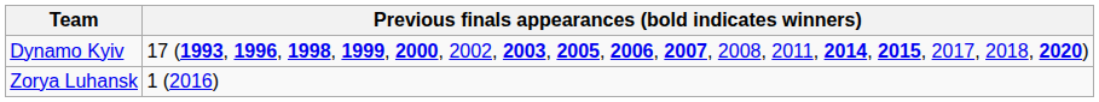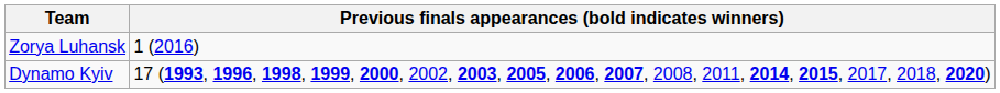rows swapped: Dynamo Kyiv <-> Zorya Luhansk
